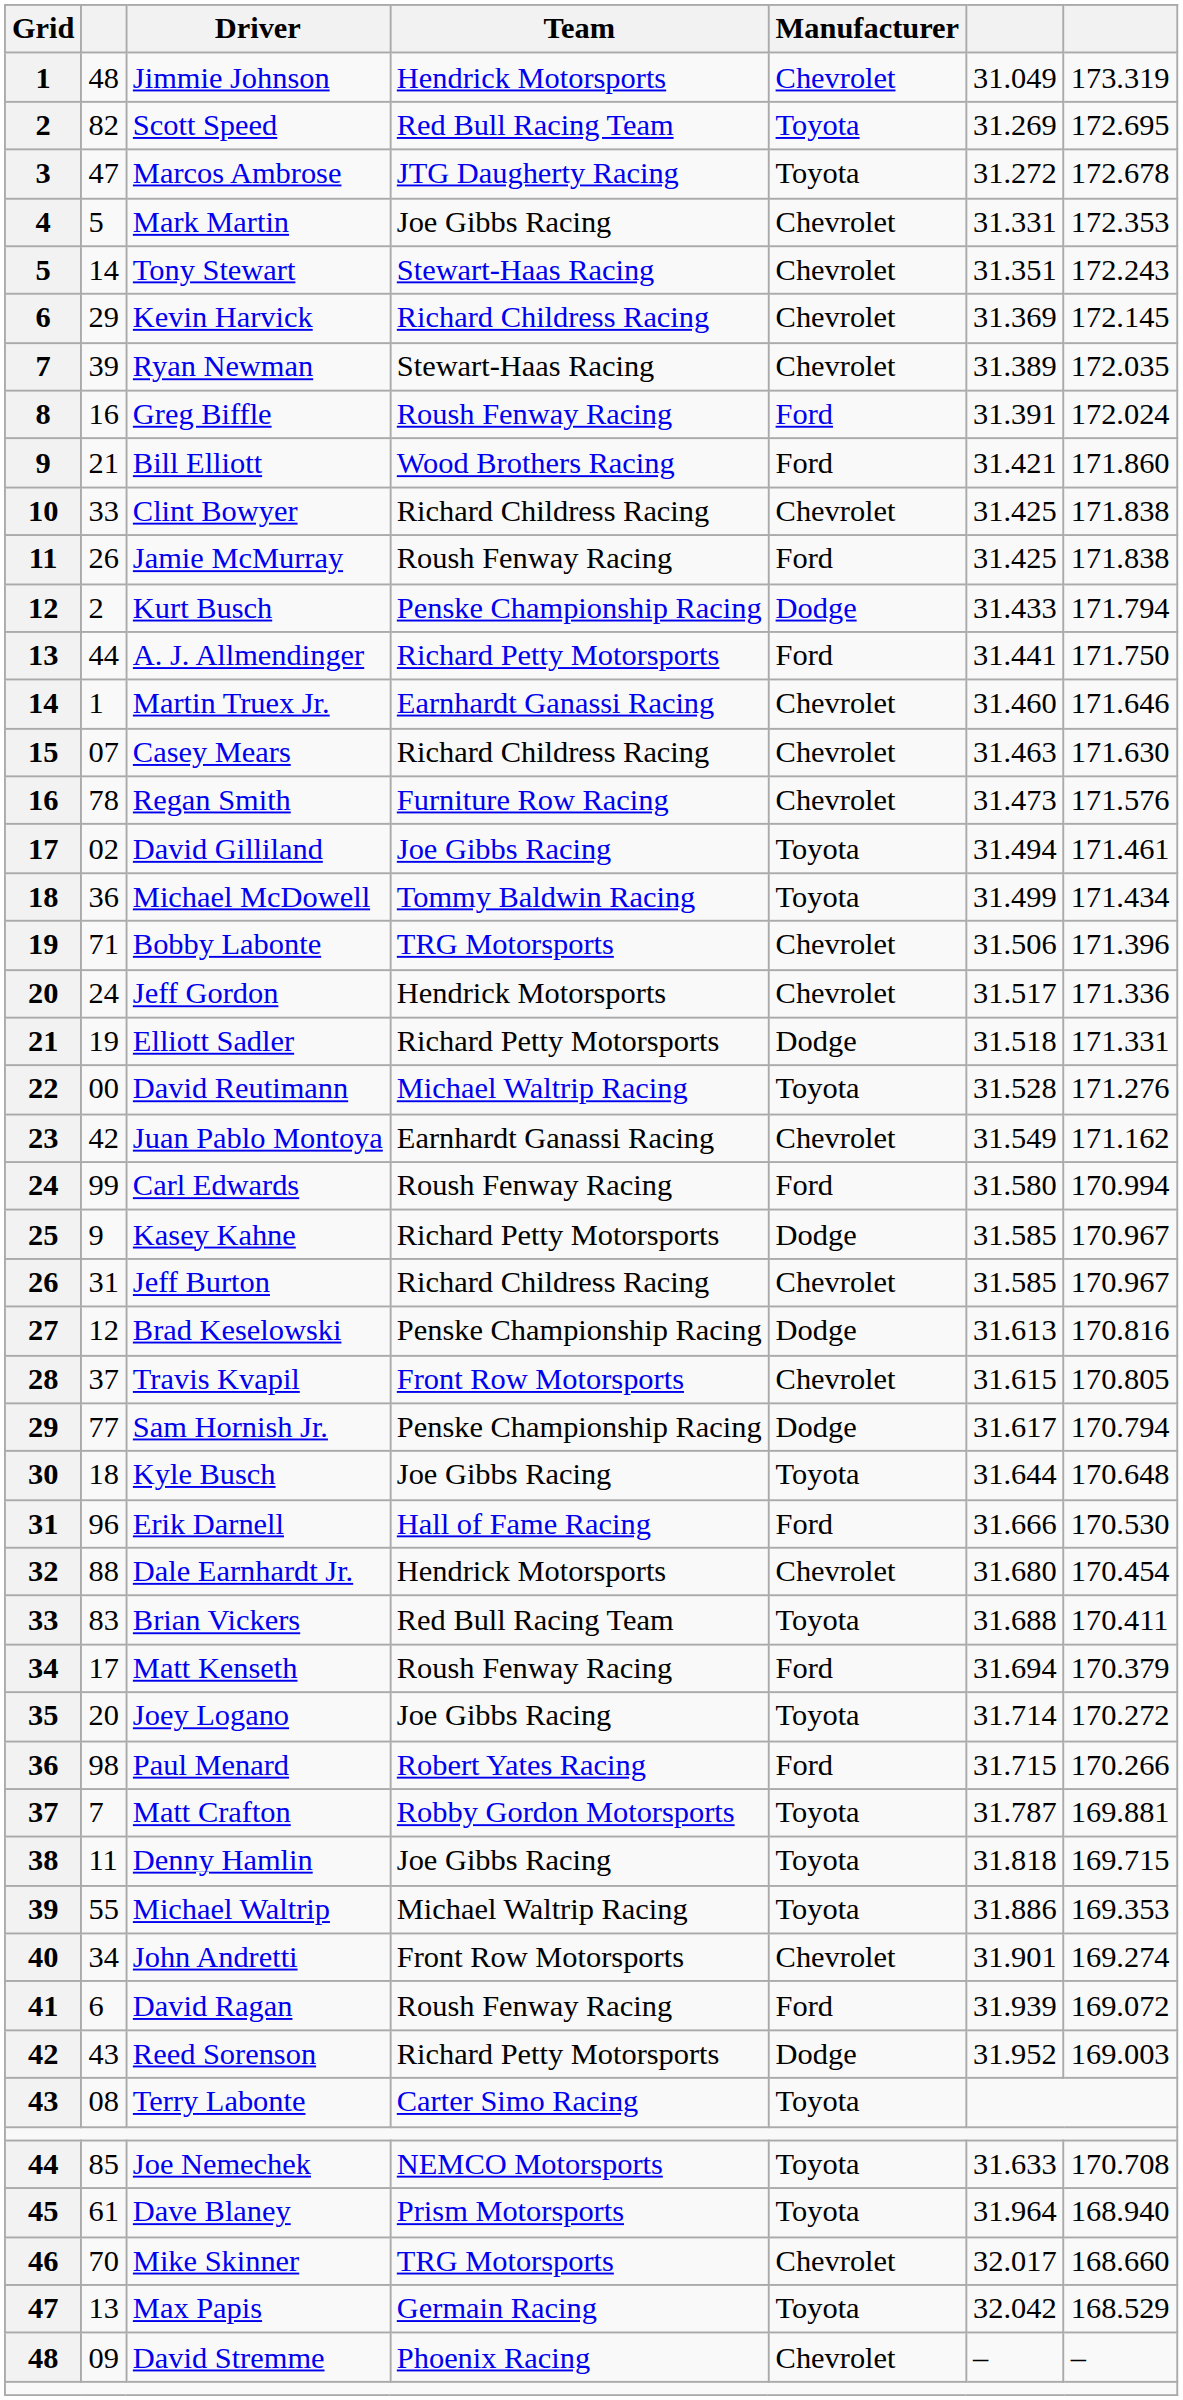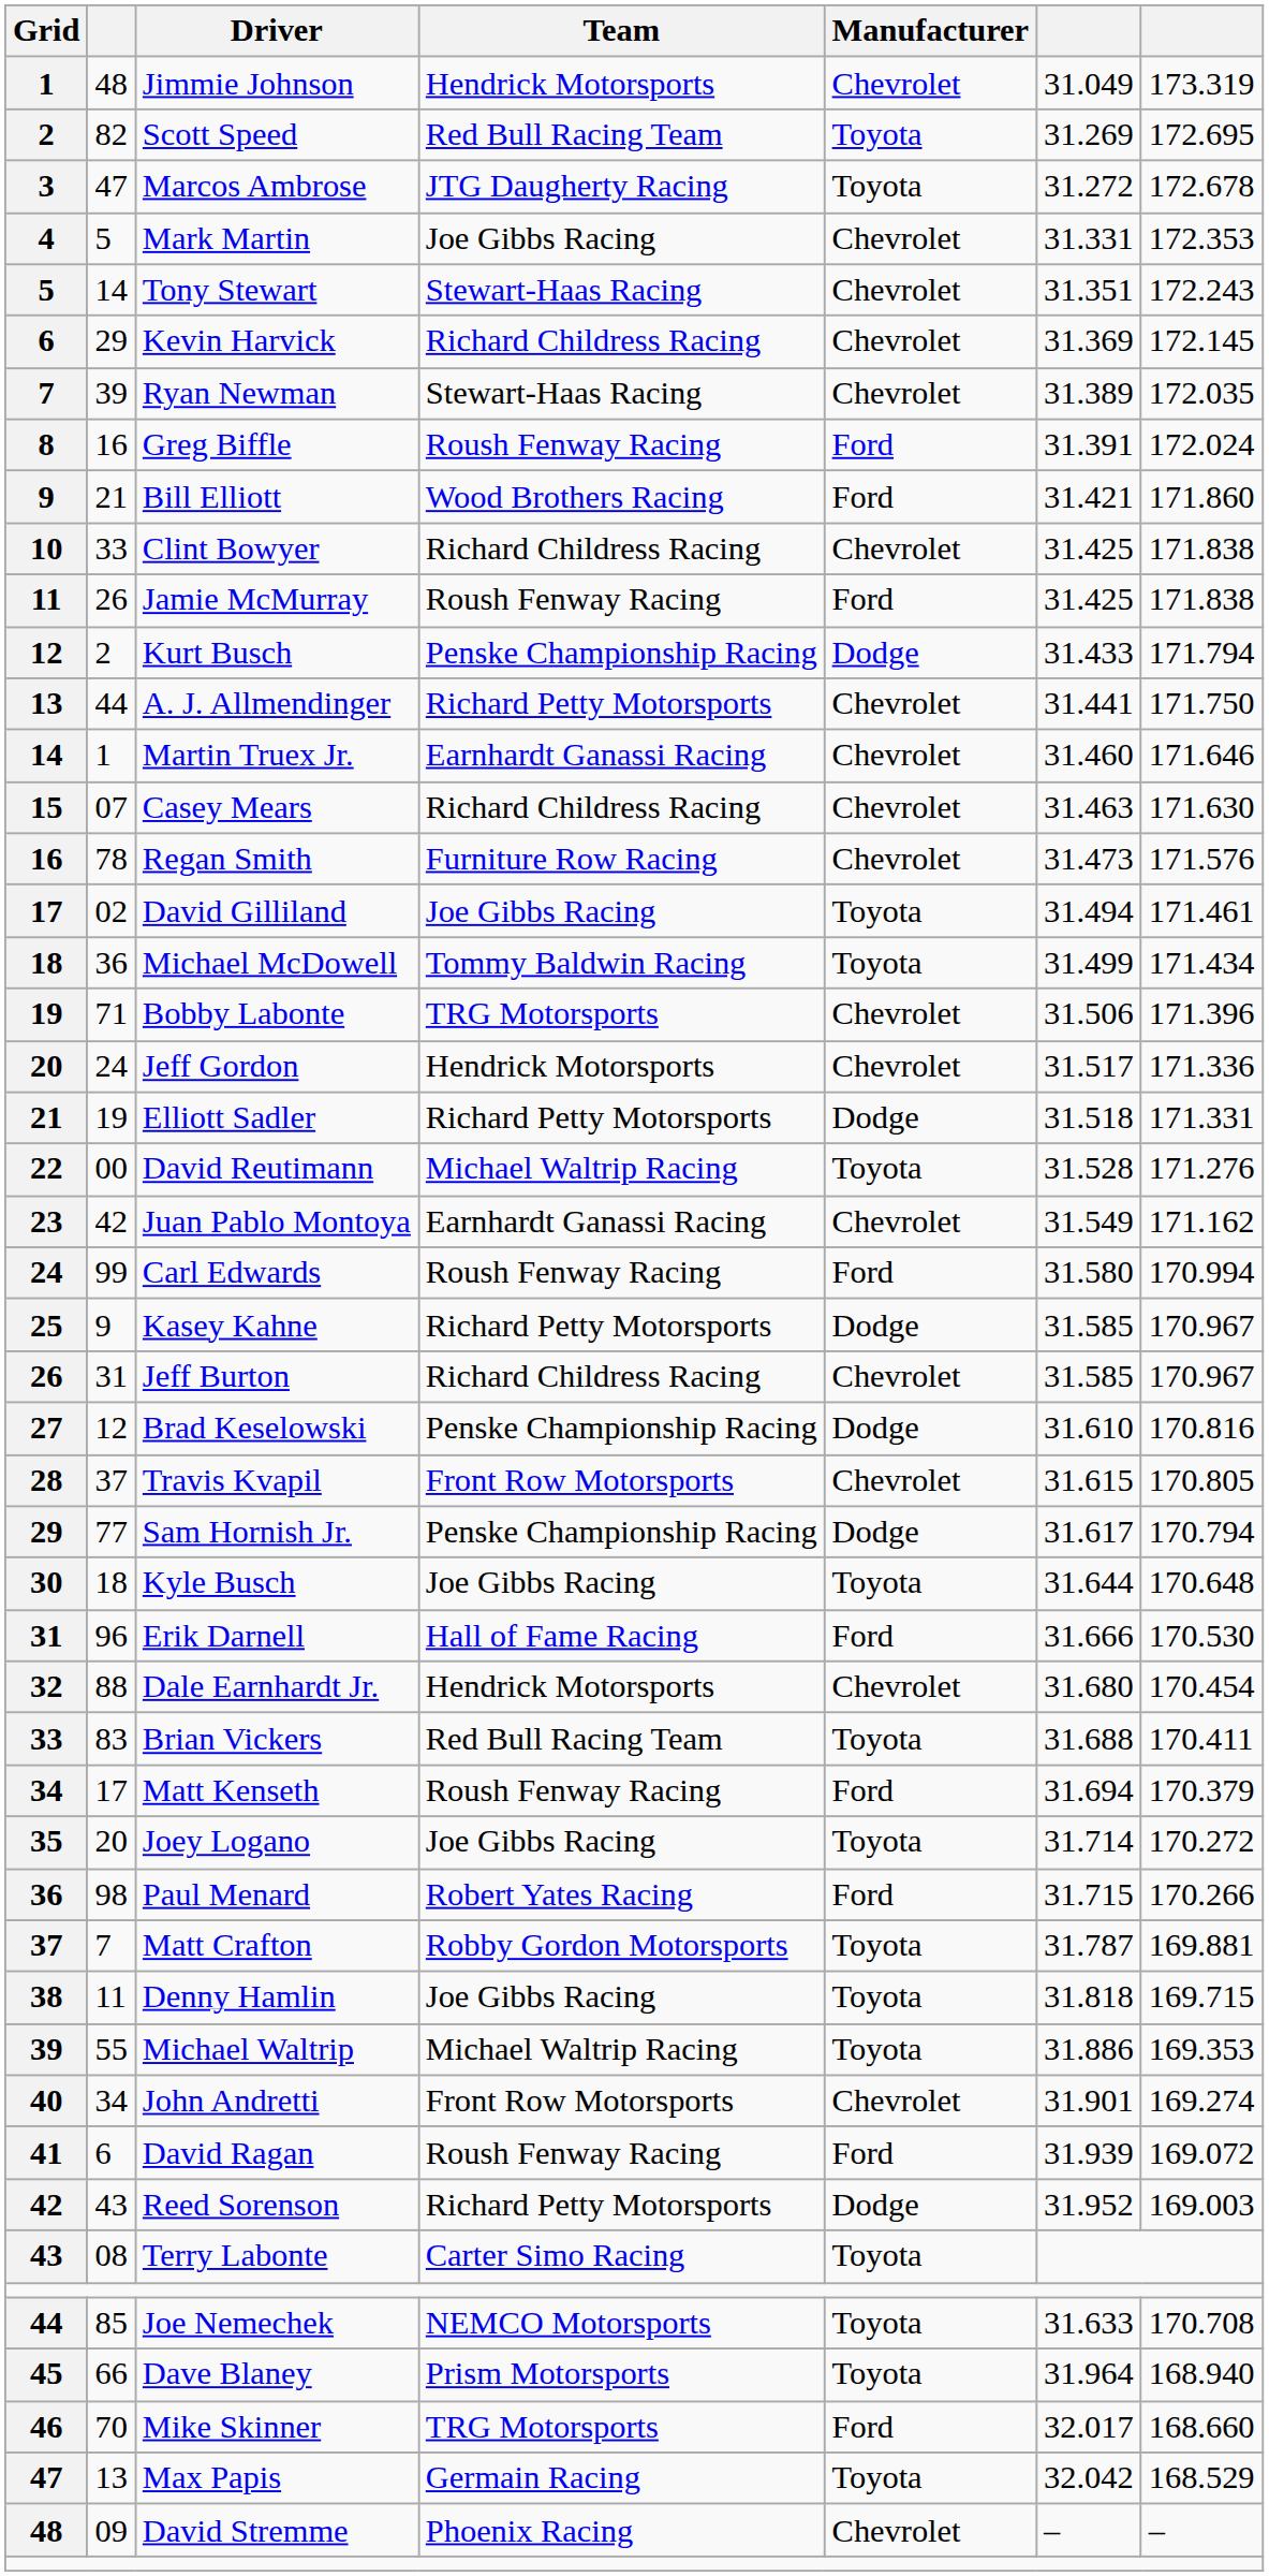A. J. Allmendinger | Manufacturer: Ford -> Chevrolet
Brad Keselowski | column 6: 31.613 -> 31.610
Dave Blaney | column 2: 61 -> 66
Mike Skinner | Manufacturer: Chevrolet -> Ford
